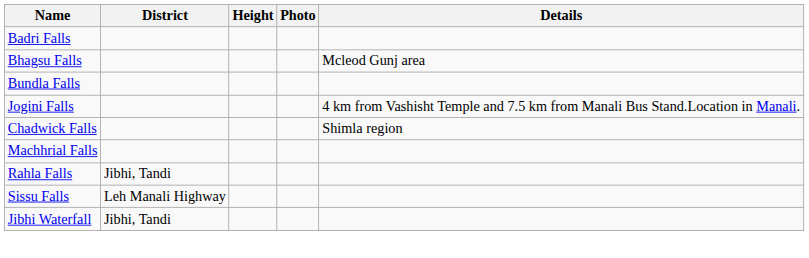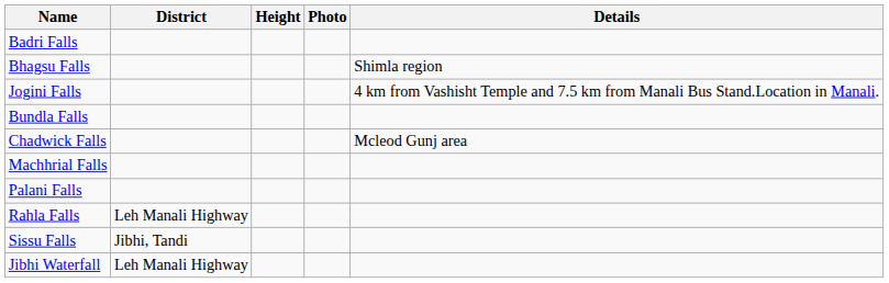Bhagsu Falls | Details: Mcleod Gunj area -> Shimla region
rows swapped: Jogini Falls <-> Bundla Falls
Chadwick Falls | Details: Shimla region -> Mcleod Gunj area
+ row: Palani Falls
Rahla Falls | District: Jibhi, Tandi -> Leh Manali Highway
Sissu Falls | District: Leh Manali Highway -> Jibhi, Tandi
Jibhi Waterfall | District: Jibhi, Tandi -> Leh Manali Highway
